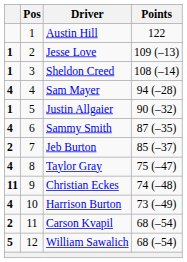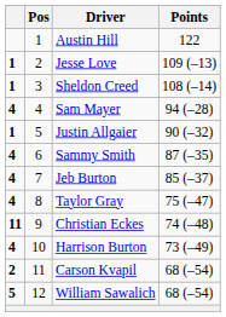Jeb Burton | column 1: 2 -> 4
